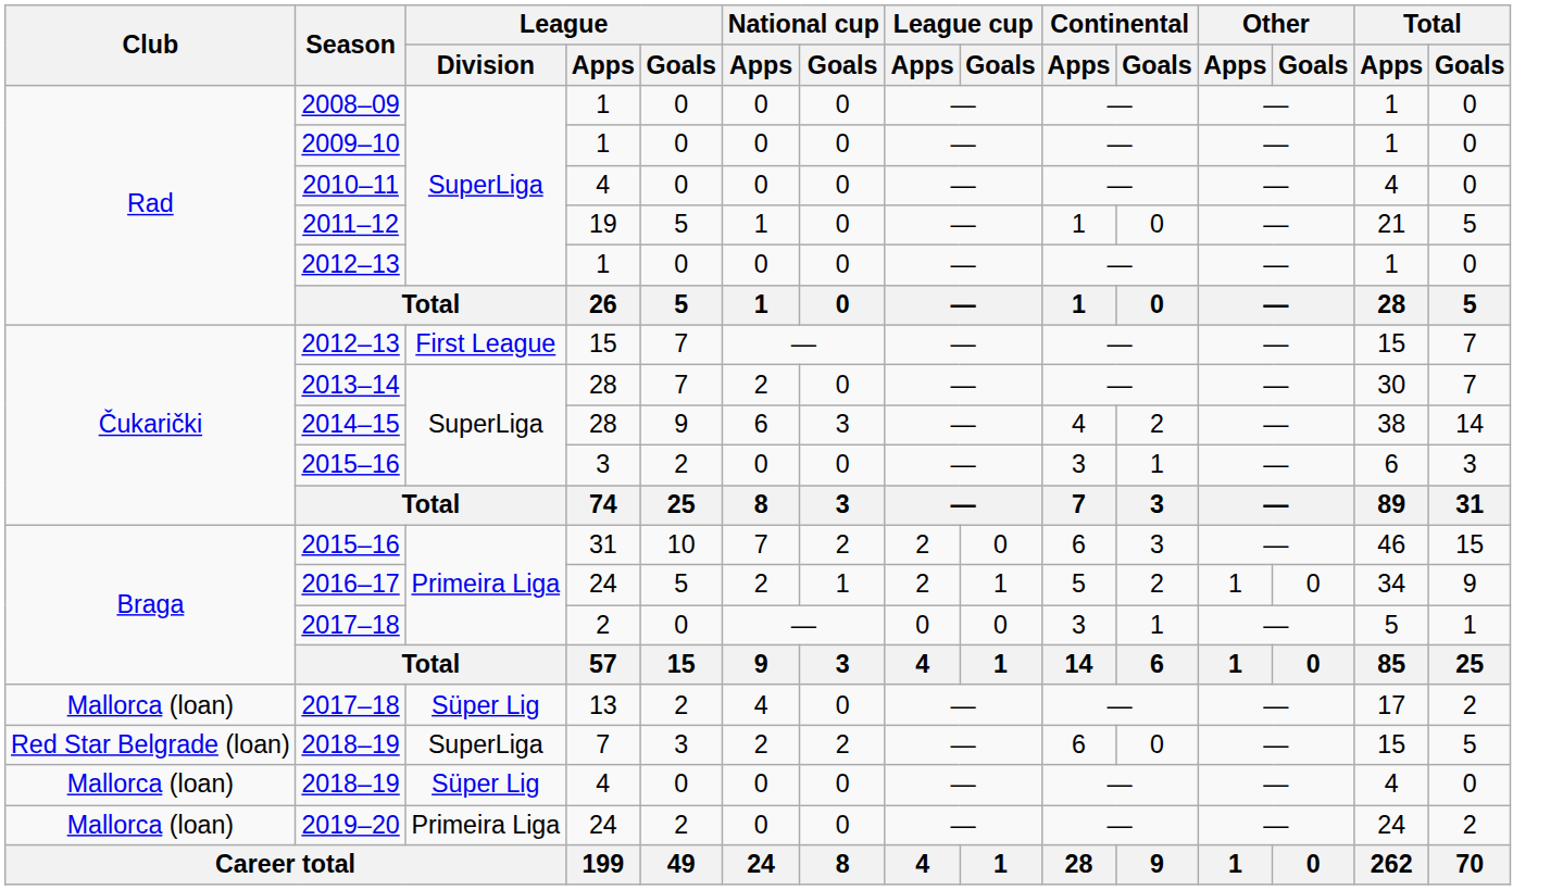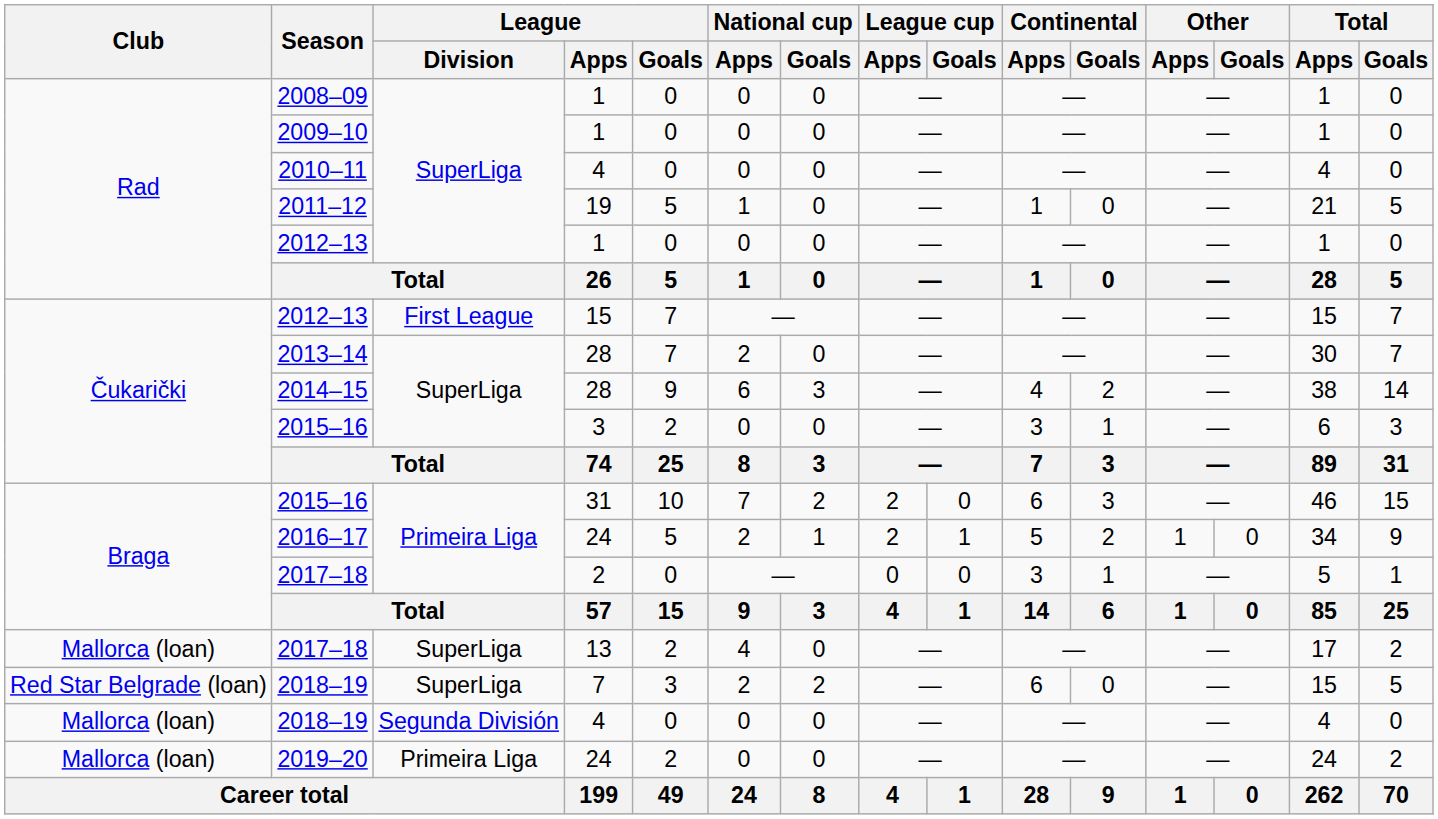2017–18 / 13 | League / Division: Süper Lig -> SuperLiga
2018–19 / 4 | League / Division: Süper Lig -> Segunda División
